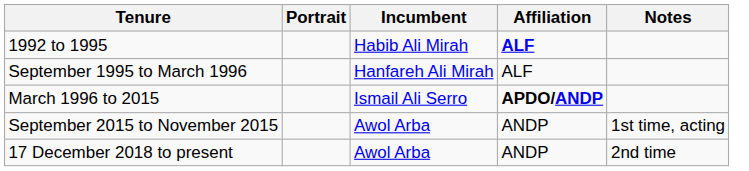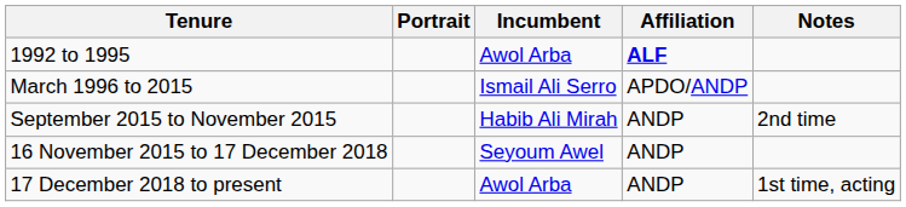1992 to 1995 | Incumbent: Habib Ali Mirah -> Awol Arba
- row: September 1995 to March 1996 | Hanfareh Ali Mirah | ALF
March 1996 to 2015 | Affiliation: bold -> normal
September 2015 to November 2015 | Incumbent: Awol Arba -> Habib Ali Mirah
September 2015 to November 2015 | Notes: 1st time, acting -> 2nd time
+ row: 16 November 2015 to 17 December 2018 | Seyoum Awel | ANDP
17 December 2018 to present | Notes: 2nd time -> 1st time, acting
